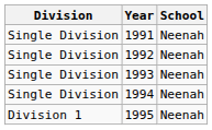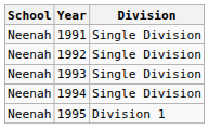columns swapped: School <-> Division
